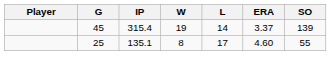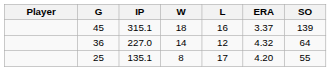45 | IP: 315.4 -> 315.1
45 | W: 19 -> 18
45 | L: 14 -> 16
+ row: 36 | 227.0 | 14 | 12 | 4.32 | 64
25 | ERA: 4.60 -> 4.20
